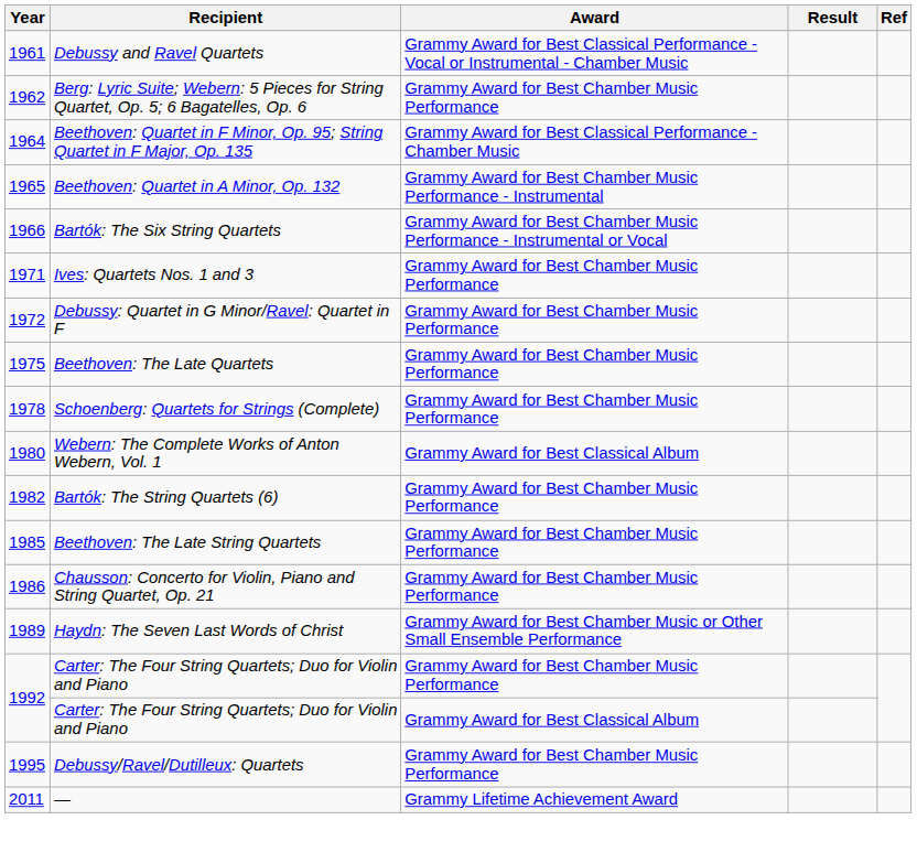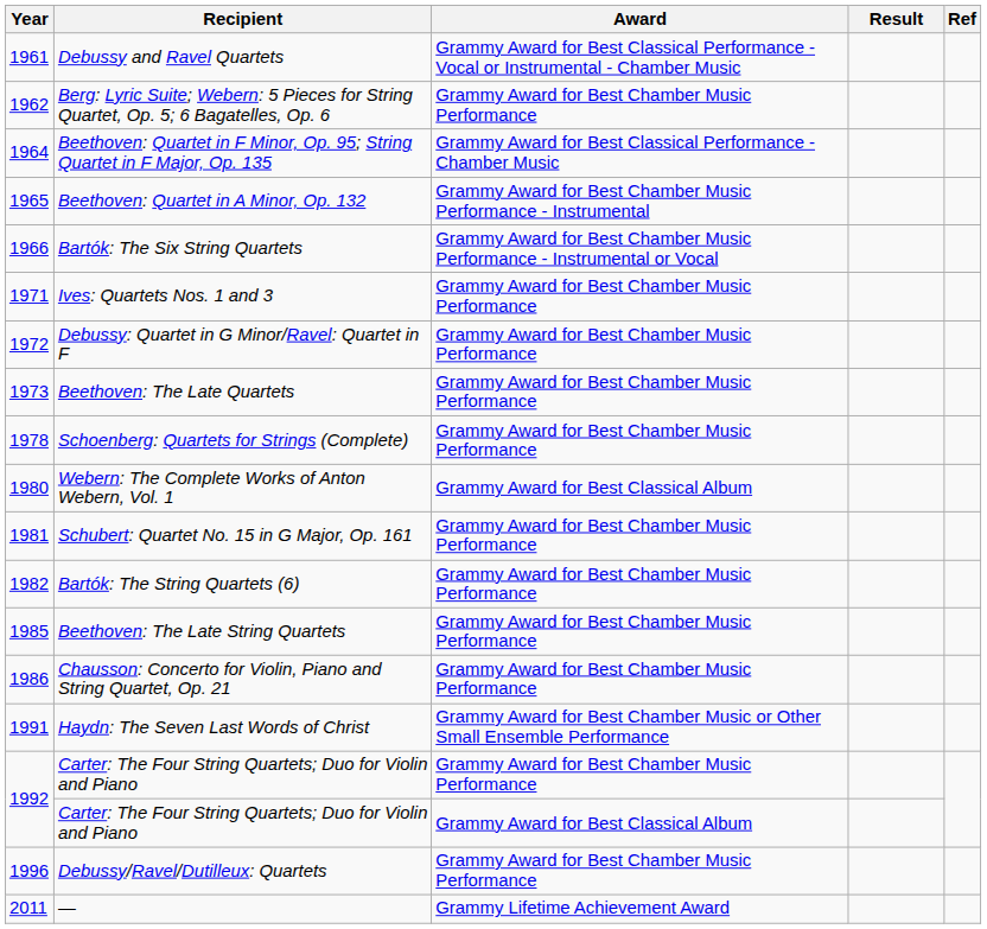Beethoven: The Late Quartets | Year: 1975 -> 1973
+ row: 1981 | Schubert: Quartet No. 15 in G Major, Op. 161 | Grammy Award for Best Chamber Music Performance
Haydn: The Seven Last Words of Christ | Year: 1989 -> 1991
Debussy/Ravel/Dutilleux: Quartets | Year: 1995 -> 1996
